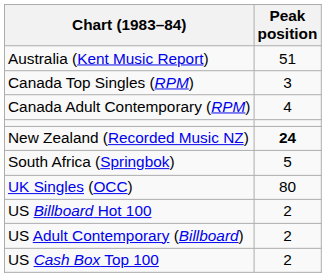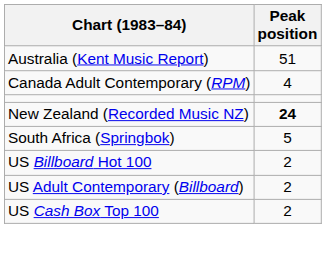- row: Canada Top Singles (RPM) | 3
- row: UK Singles (OCC) | 80
